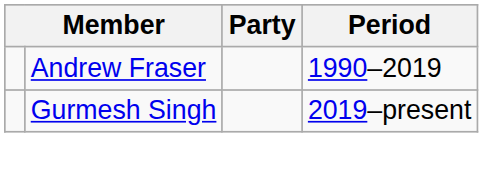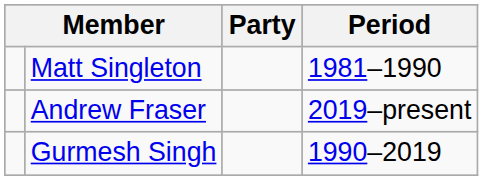+ row: Matt Singleton | 1981–1990
Andrew Fraser | Period: 1990–2019 -> 2019–present
Gurmesh Singh | Period: 2019–present -> 1990–2019
